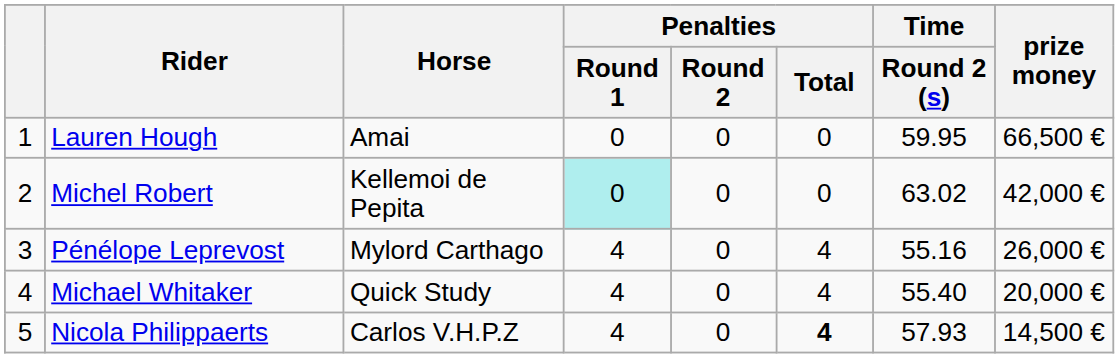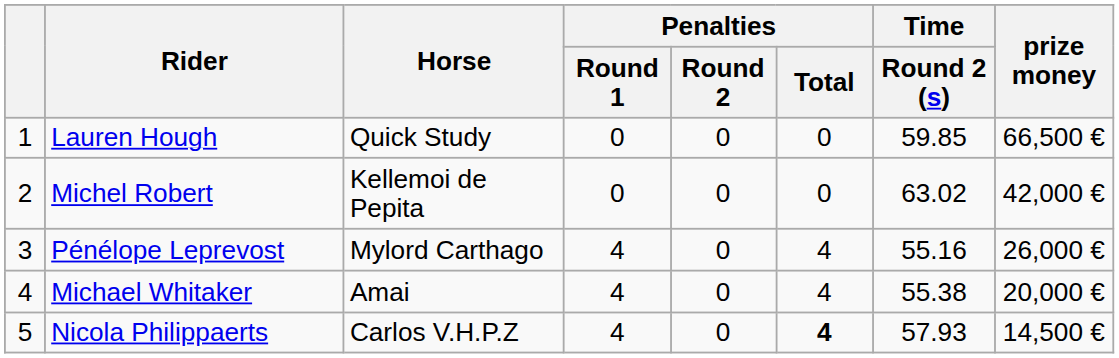Lauren Hough | Horse: Amai -> Quick Study
Lauren Hough | Time / Round 2 (s): 59.95 -> 59.85
Michel Robert | Penalties / Round 1: paleturquoise background -> no background
Michael Whitaker | Horse: Quick Study -> Amai
Michael Whitaker | Time / Round 2 (s): 55.40 -> 55.38
